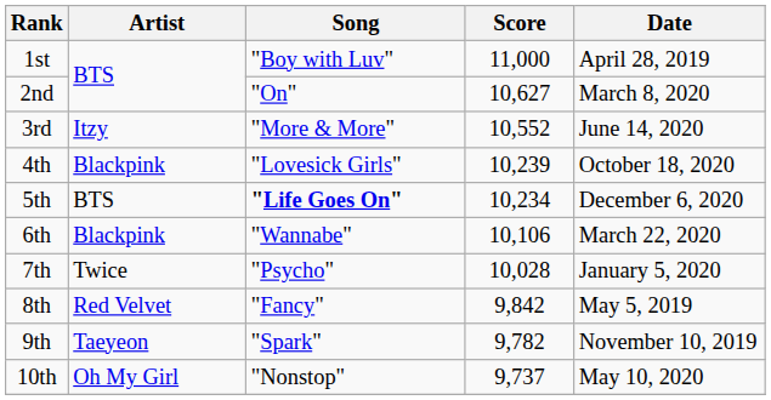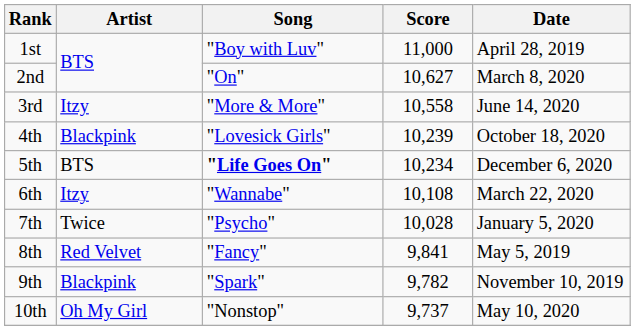3rd | Score: 10,552 -> 10,558
6th | Artist: Blackpink -> Itzy
6th | Score: 10,106 -> 10,108
8th | Score: 9,842 -> 9,841
9th | Artist: Taeyeon -> Blackpink
